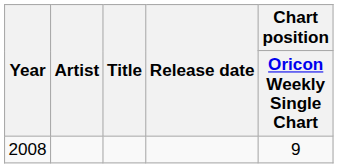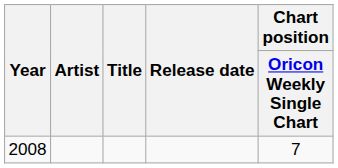2008 | Chart position / Oricon Weekly Single Chart: 9 -> 7
